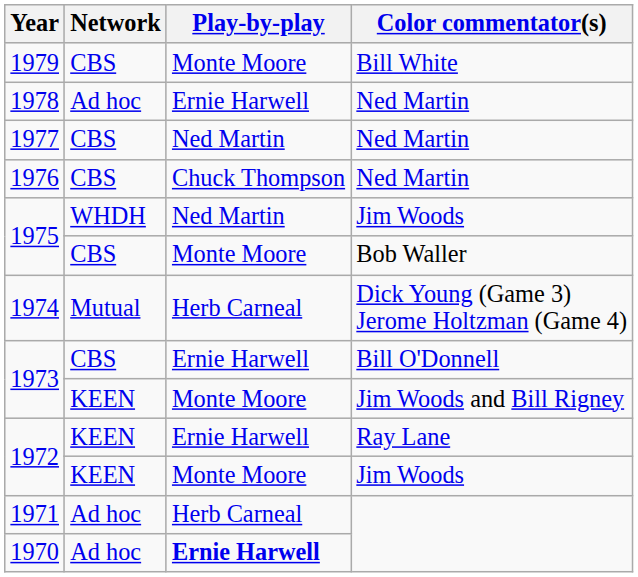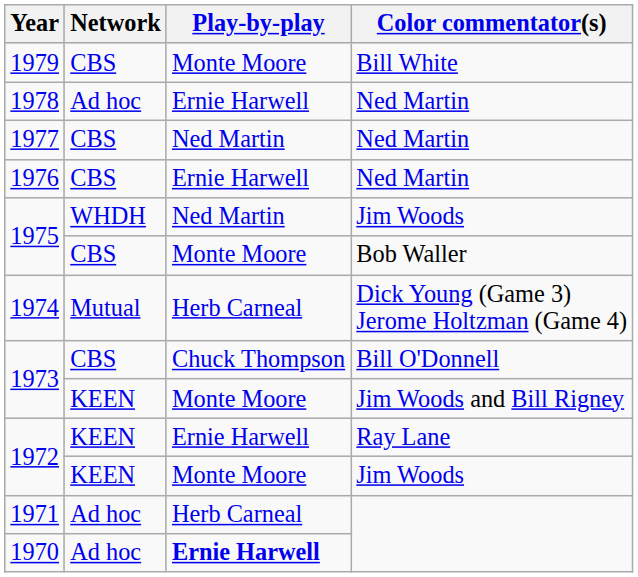1976 | Play-by-play: Chuck Thompson -> Ernie Harwell
1973 / Bill O'Donnell | Play-by-play: Ernie Harwell -> Chuck Thompson
